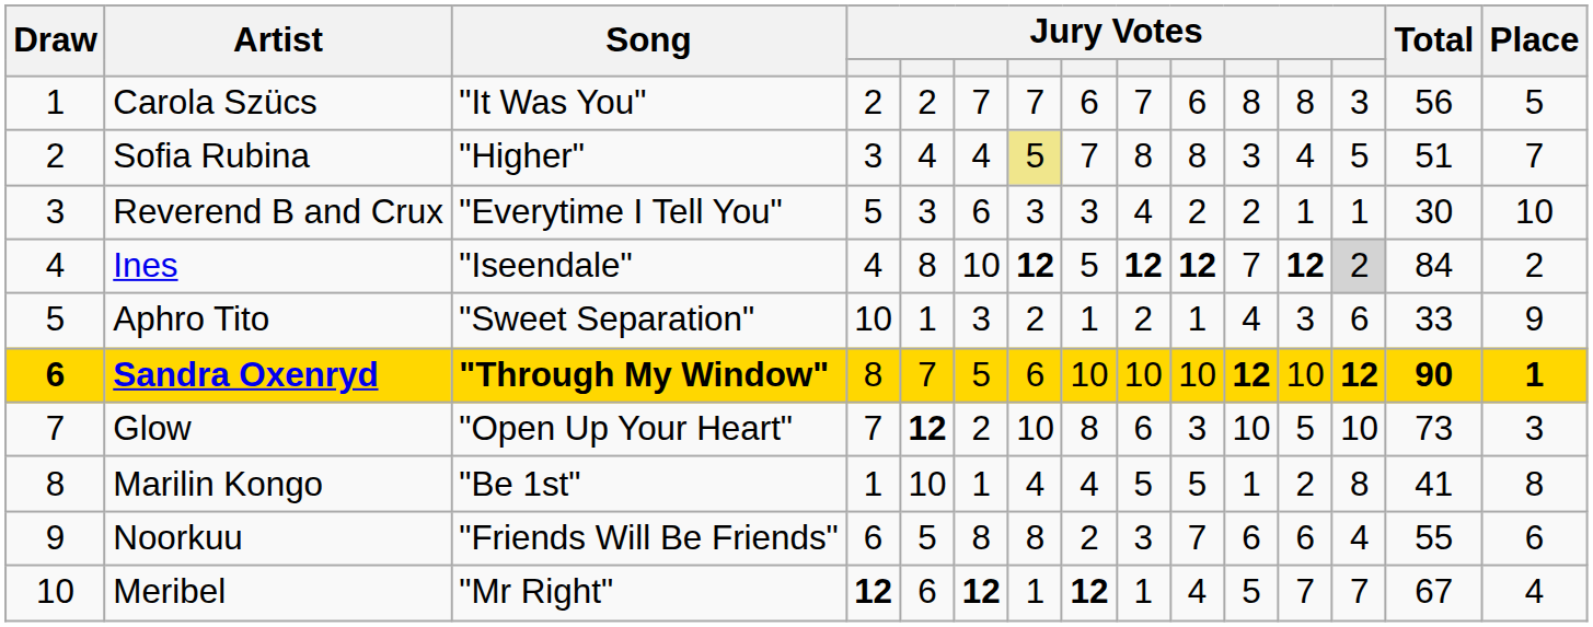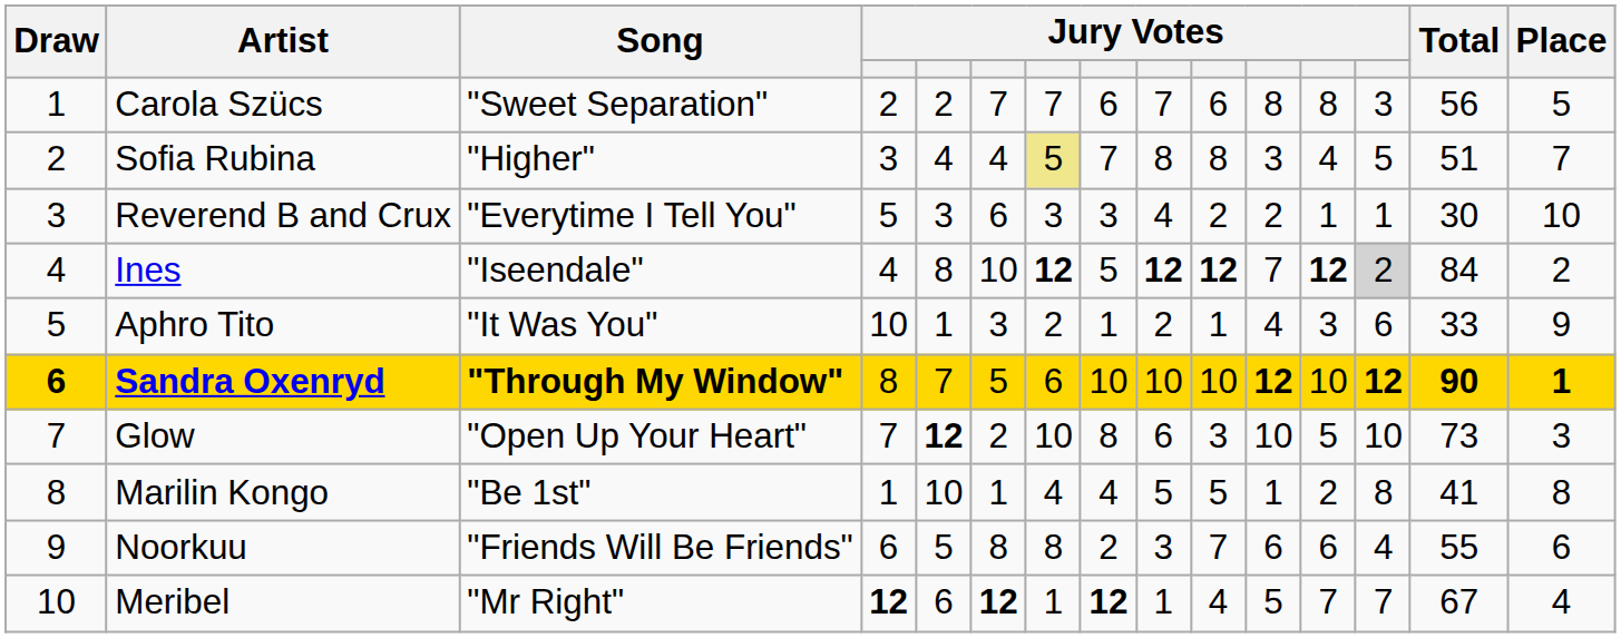Carola Szücs | Song: "It Was You" -> "Sweet Separation"
Aphro Tito | Song: "Sweet Separation" -> "It Was You"
